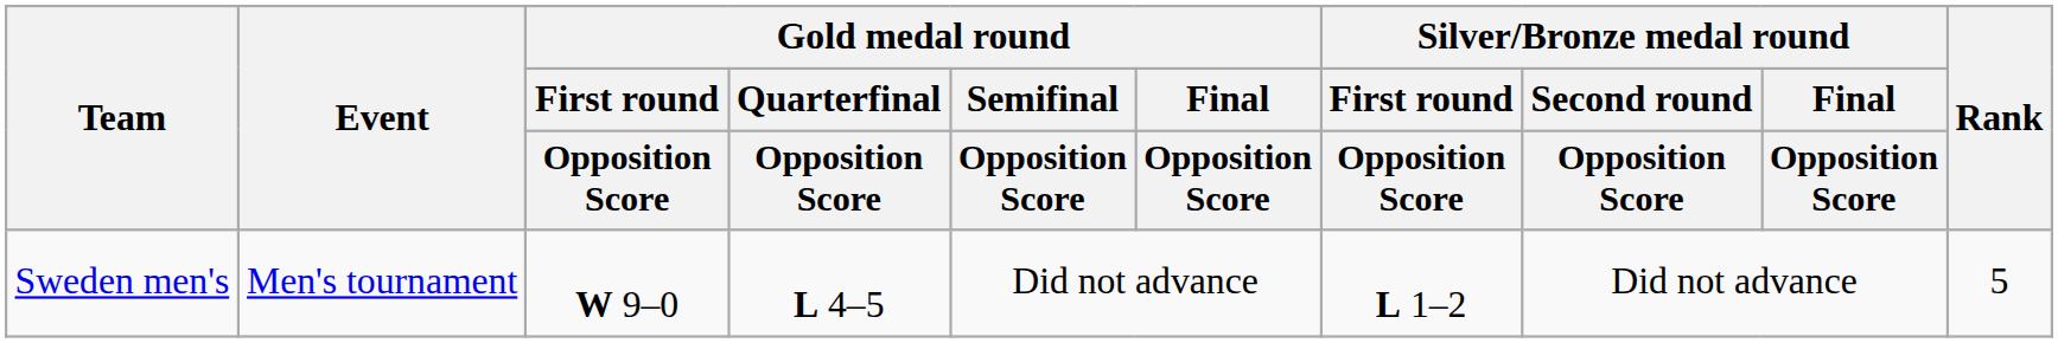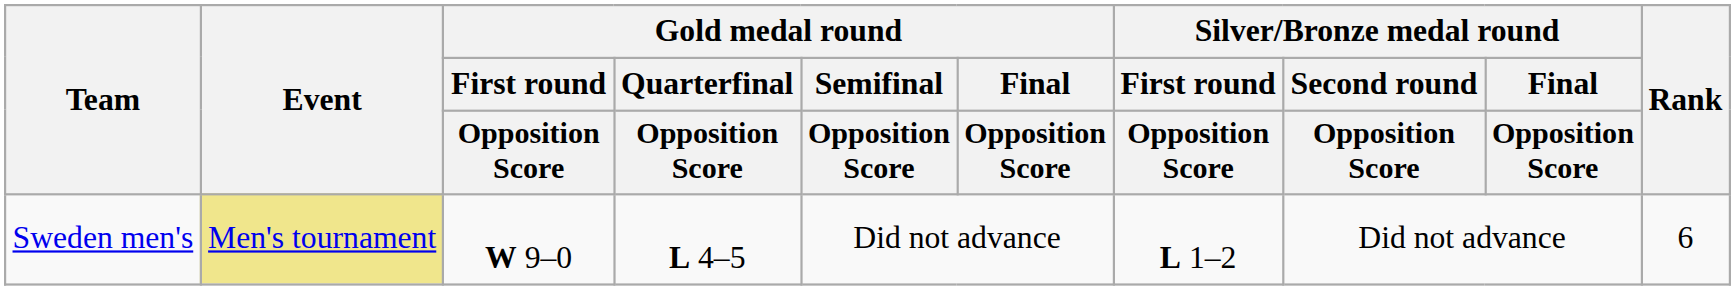Sweden men's | Event: no background -> khaki background
Sweden men's | Rank: 5 -> 6
